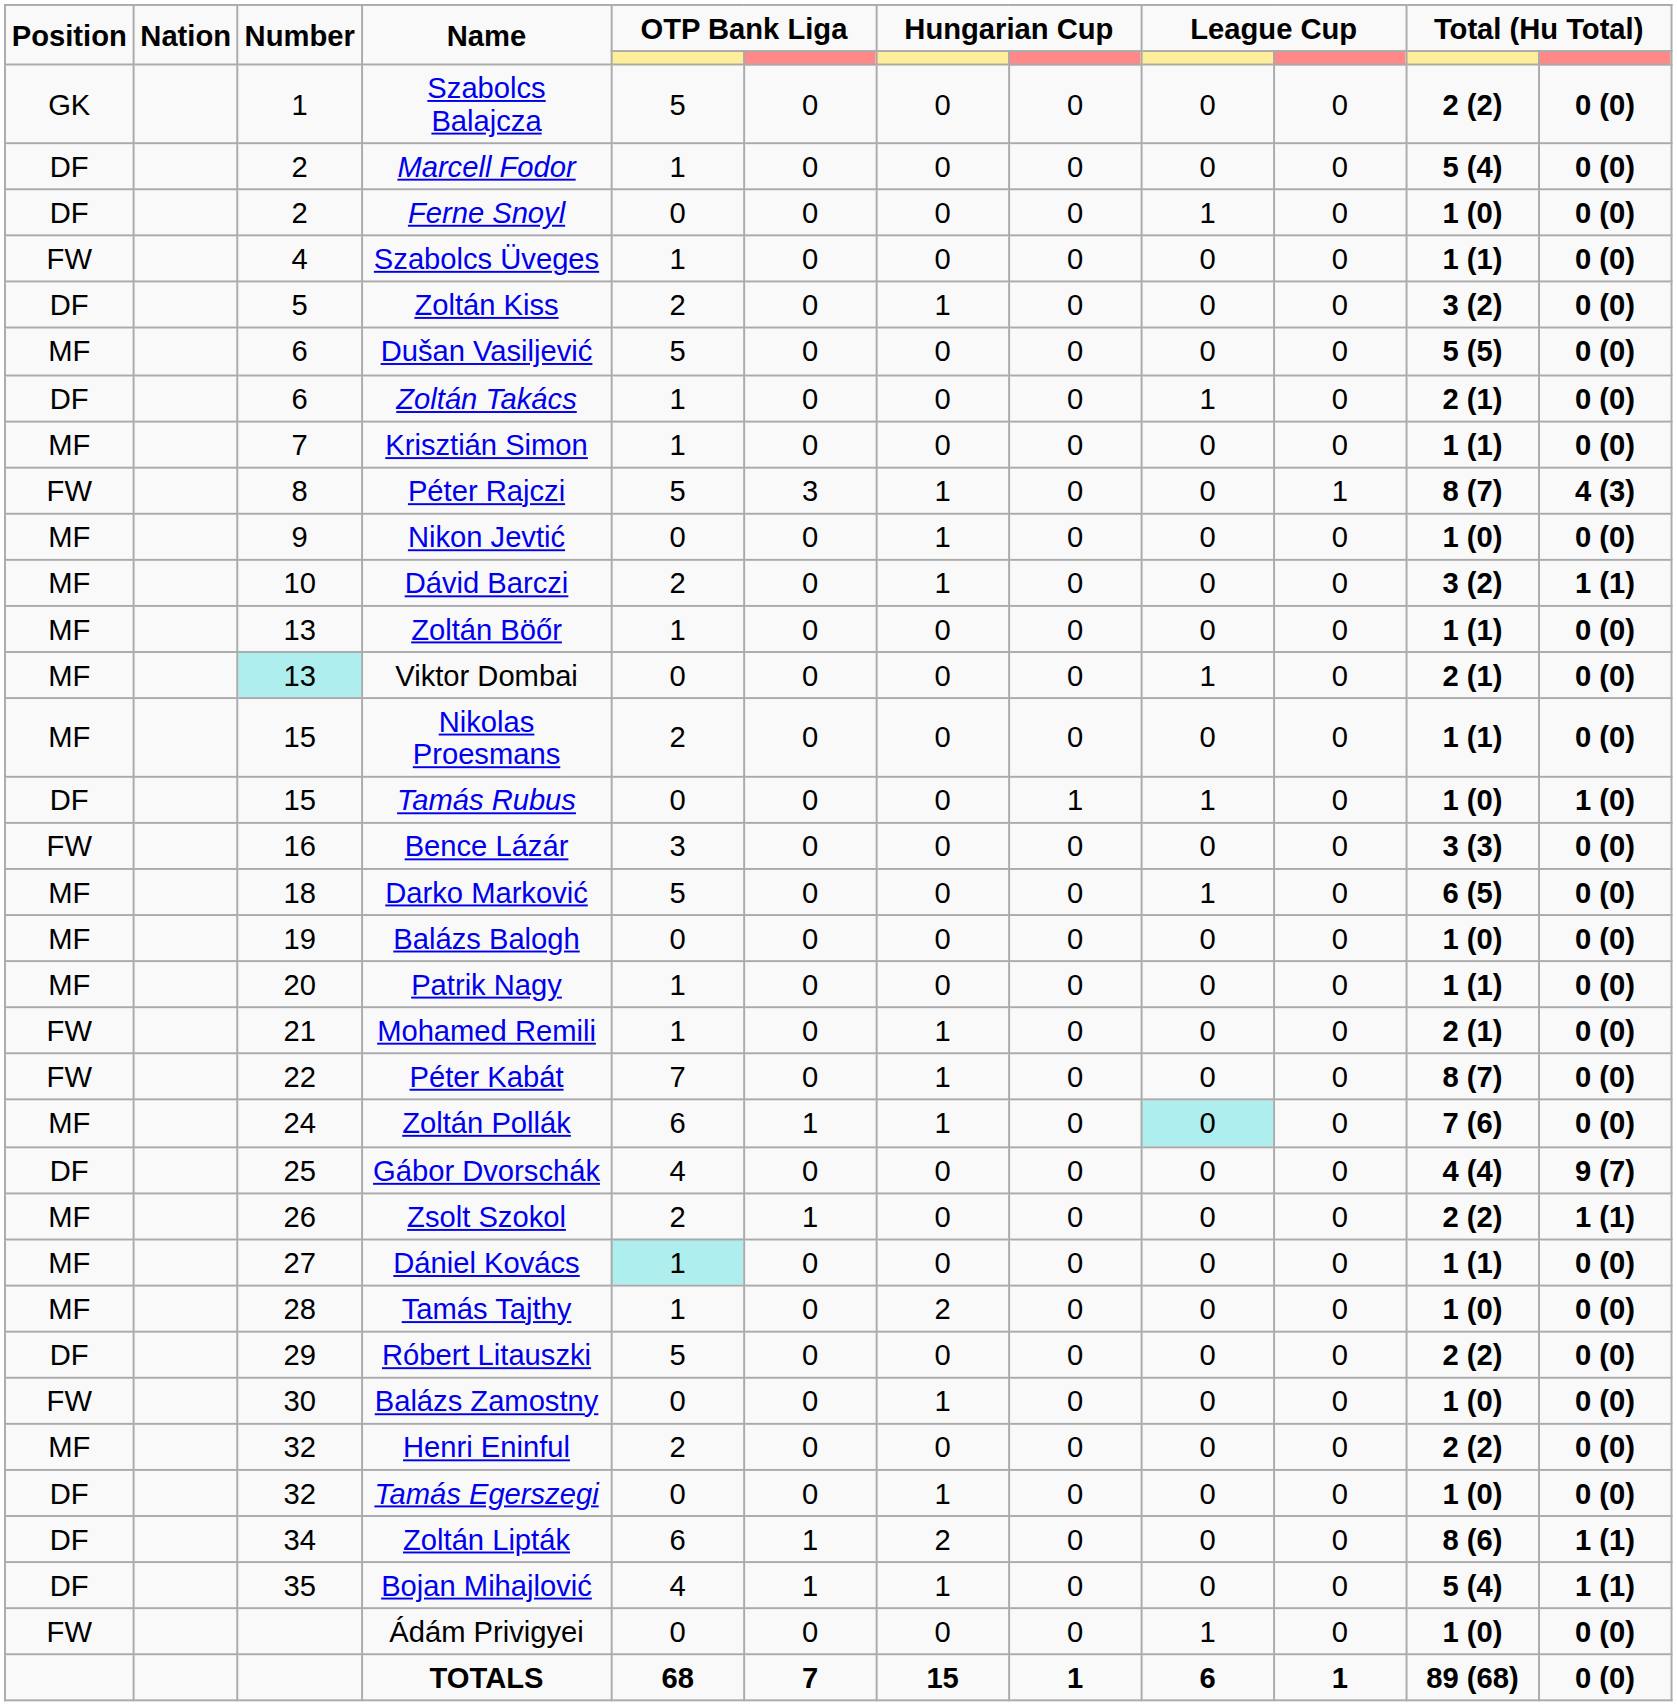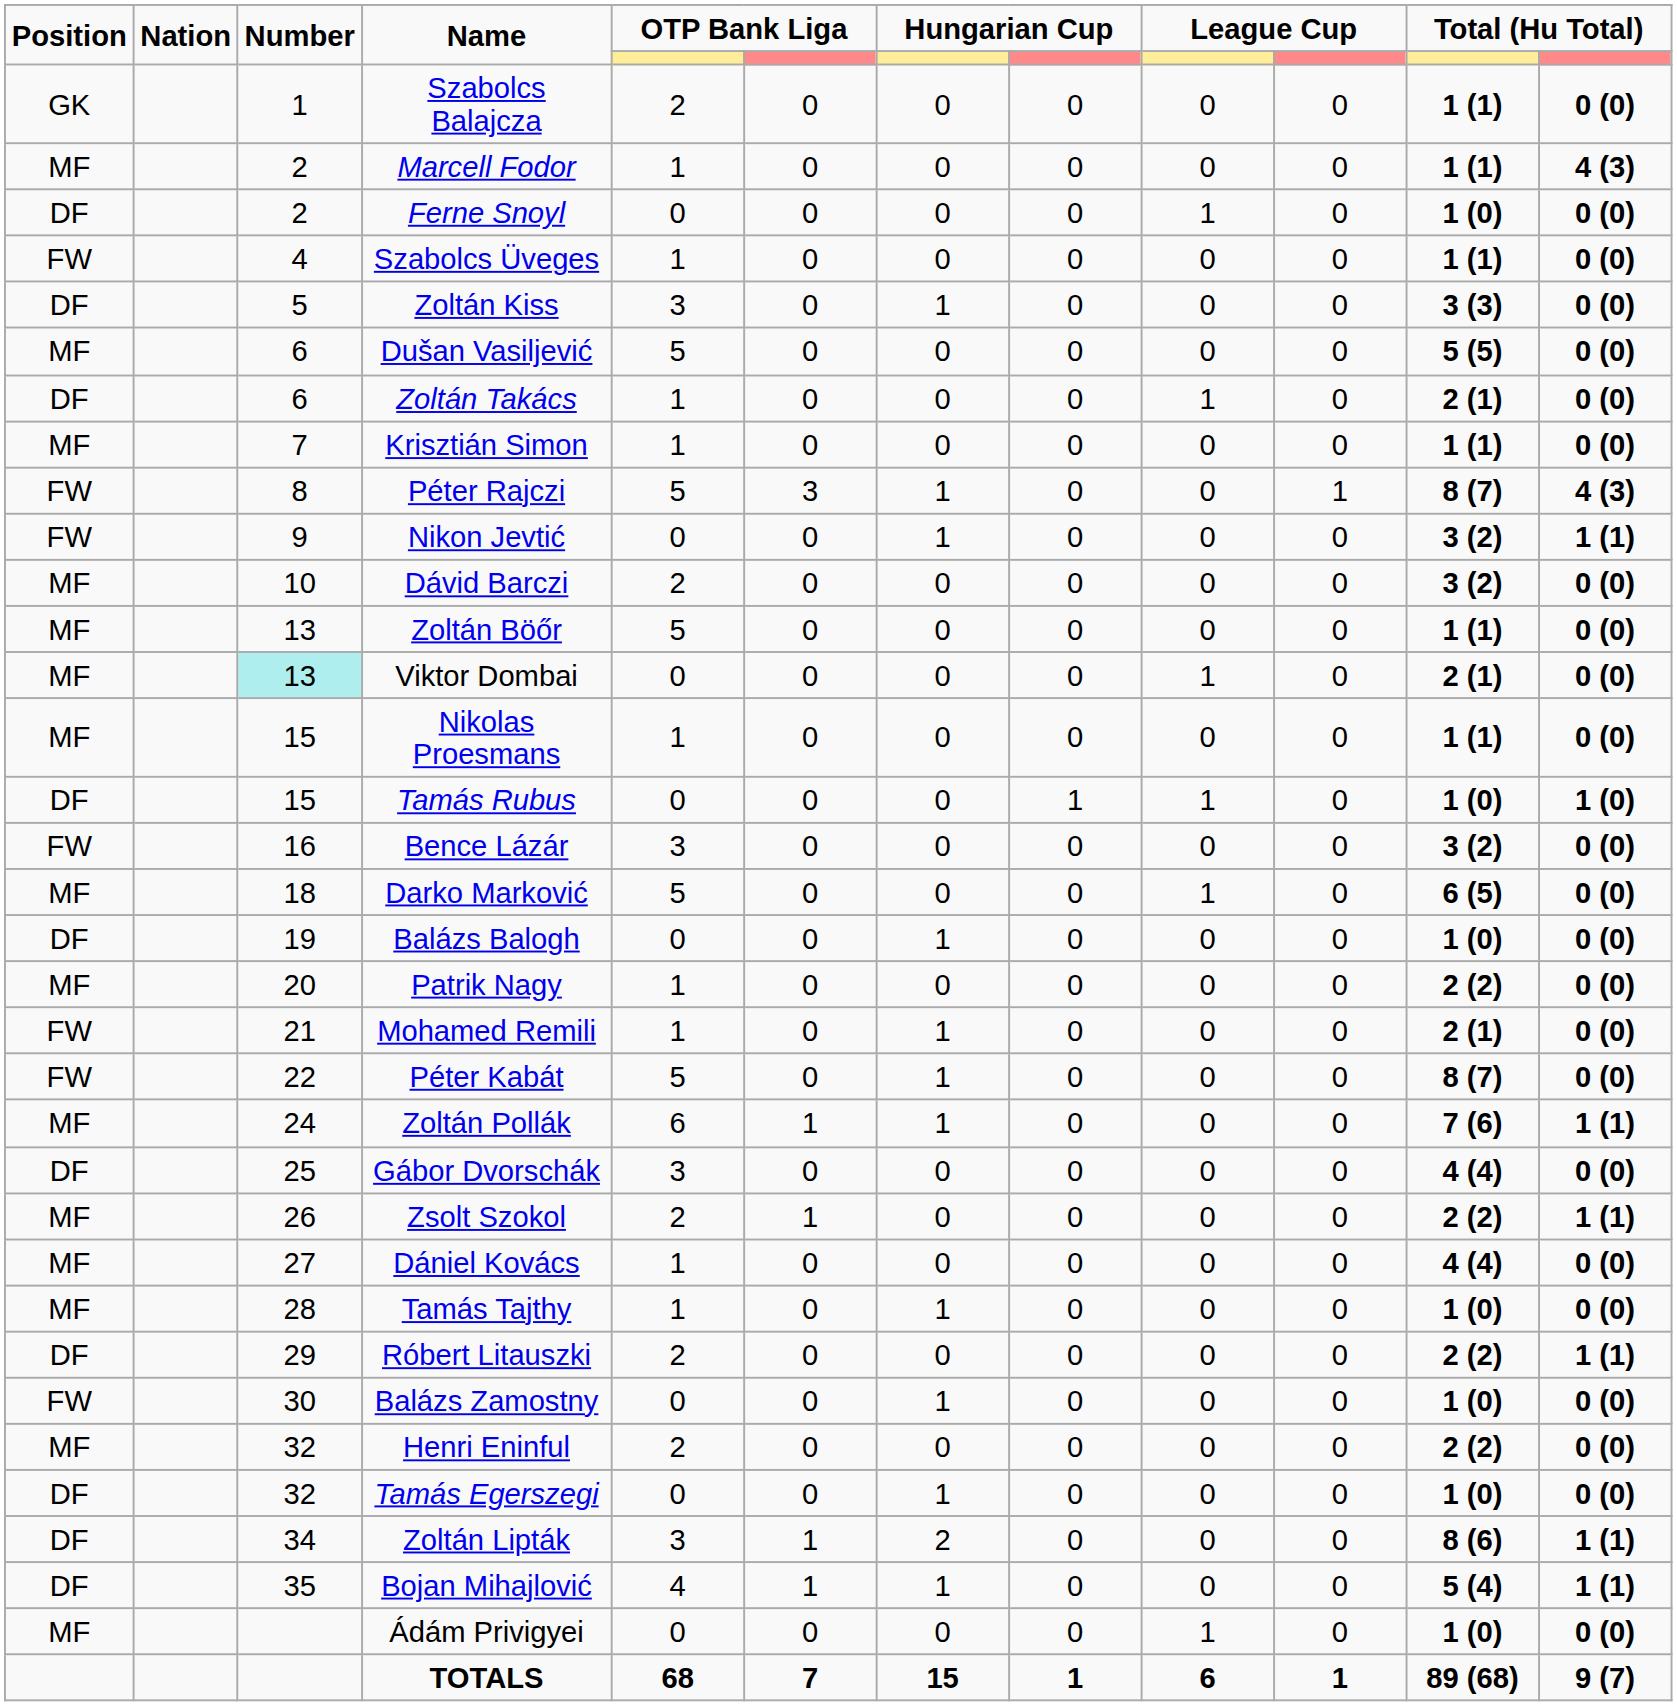Szabolcs Balajcza | column 5: 5 -> 2
Szabolcs Balajcza | column 11: 2 (2) -> 1 (1)
Marcell Fodor | Position: DF -> MF
Marcell Fodor | column 11: 5 (4) -> 1 (1)
Marcell Fodor | column 12: 0 (0) -> 4 (3)
Zoltán Kiss | column 5: 2 -> 3
Zoltán Kiss | column 11: 3 (2) -> 3 (3)
Nikon Jevtić | Position: MF -> FW
Nikon Jevtić | column 11: 1 (0) -> 3 (2)
Nikon Jevtić | column 12: 0 (0) -> 1 (1)
Dávid Barczi | column 7: 1 -> 0
Dávid Barczi | column 12: 1 (1) -> 0 (0)
Zoltán Böőr | column 5: 1 -> 5
Nikolas Proesmans | column 5: 2 -> 1
Bence Lázár | column 11: 3 (3) -> 3 (2)
Balázs Balogh | Position: MF -> DF
Balázs Balogh | column 7: 0 -> 1
Patrik Nagy | column 11: 1 (1) -> 2 (2)
Péter Kabát | column 5: 7 -> 5
Zoltán Pollák | column 9: paleturquoise background -> no background
Zoltán Pollák | column 12: 0 (0) -> 1 (1)
Gábor Dvorschák | column 5: 4 -> 3
Gábor Dvorschák | column 12: 9 (7) -> 0 (0)
Dániel Kovács | column 5: paleturquoise background -> no background
Dániel Kovács | column 11: 1 (1) -> 4 (4)
Tamás Tajthy | column 7: 2 -> 1
Róbert Litauszki | column 5: 5 -> 2
Róbert Litauszki | column 12: 0 (0) -> 1 (1)
Zoltán Lipták | column 5: 6 -> 3
Ádám Privigyei | Position: FW -> MF
TOTALS | column 12: 0 (0) -> 9 (7)
